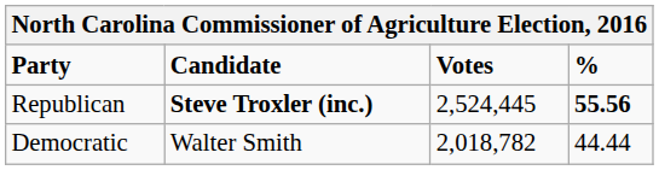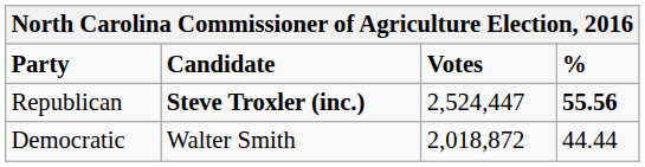Republican | Votes: 2,524,445 -> 2,524,447
Democratic | Votes: 2,018,782 -> 2,018,872
